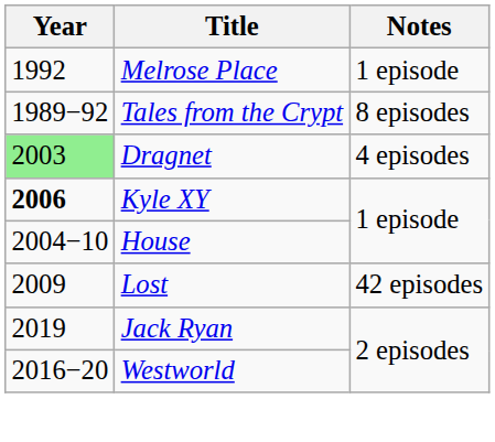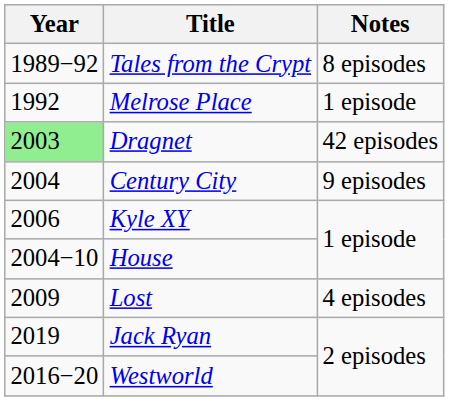rows swapped: Melrose Place <-> Tales from the Crypt
Dragnet | Notes: 4 episodes -> 42 episodes
+ row: 2004 | Century City | 9 episodes
Kyle XY | Year: bold -> normal
Lost | Notes: 42 episodes -> 4 episodes
